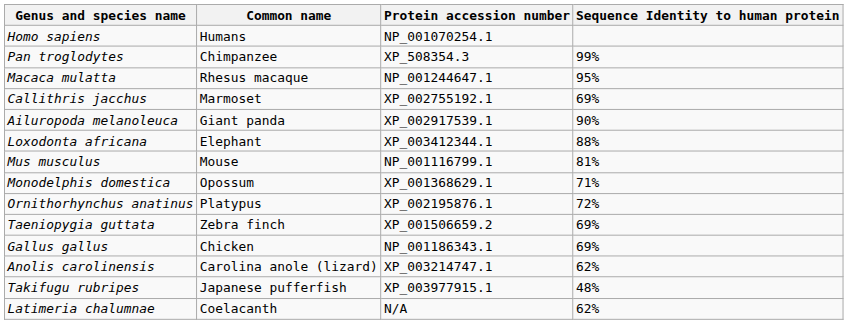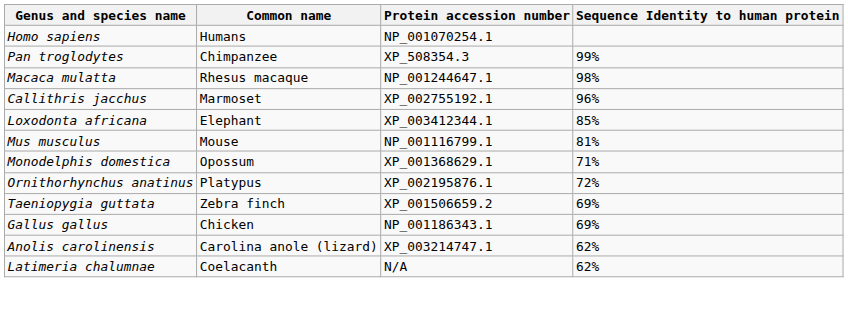Macaca mulatta | Sequence Identity to human protein: 95% -> 98%
Callithris jacchus | Sequence Identity to human protein: 69% -> 96%
- row: Ailuropoda melanoleuca | Giant panda | XP_002917539.1 | 90%
Loxodonta africana | Sequence Identity to human protein: 88% -> 85%
- row: Takifugu rubripes | Japanese pufferfish | XP_003977915.1 | 48%
